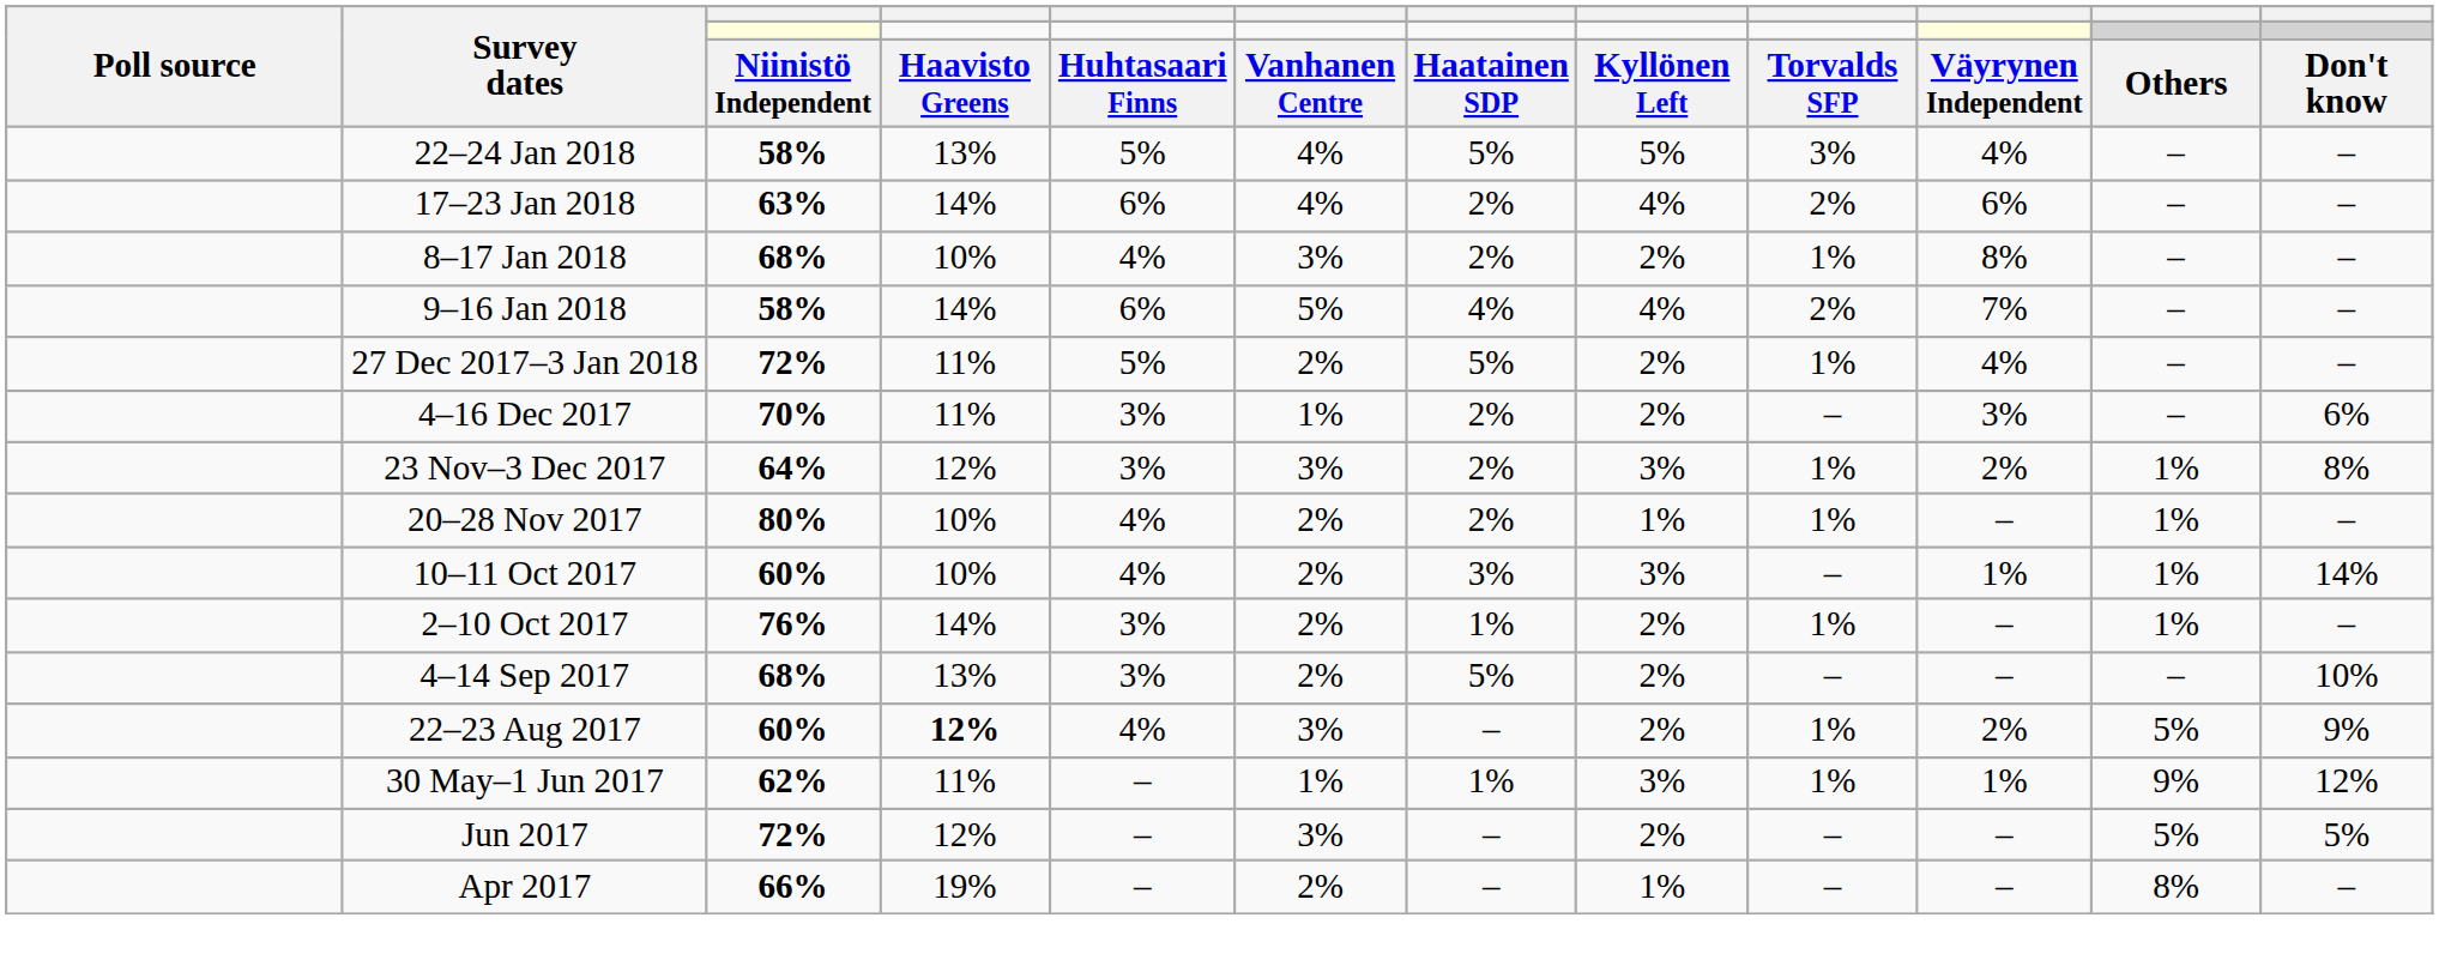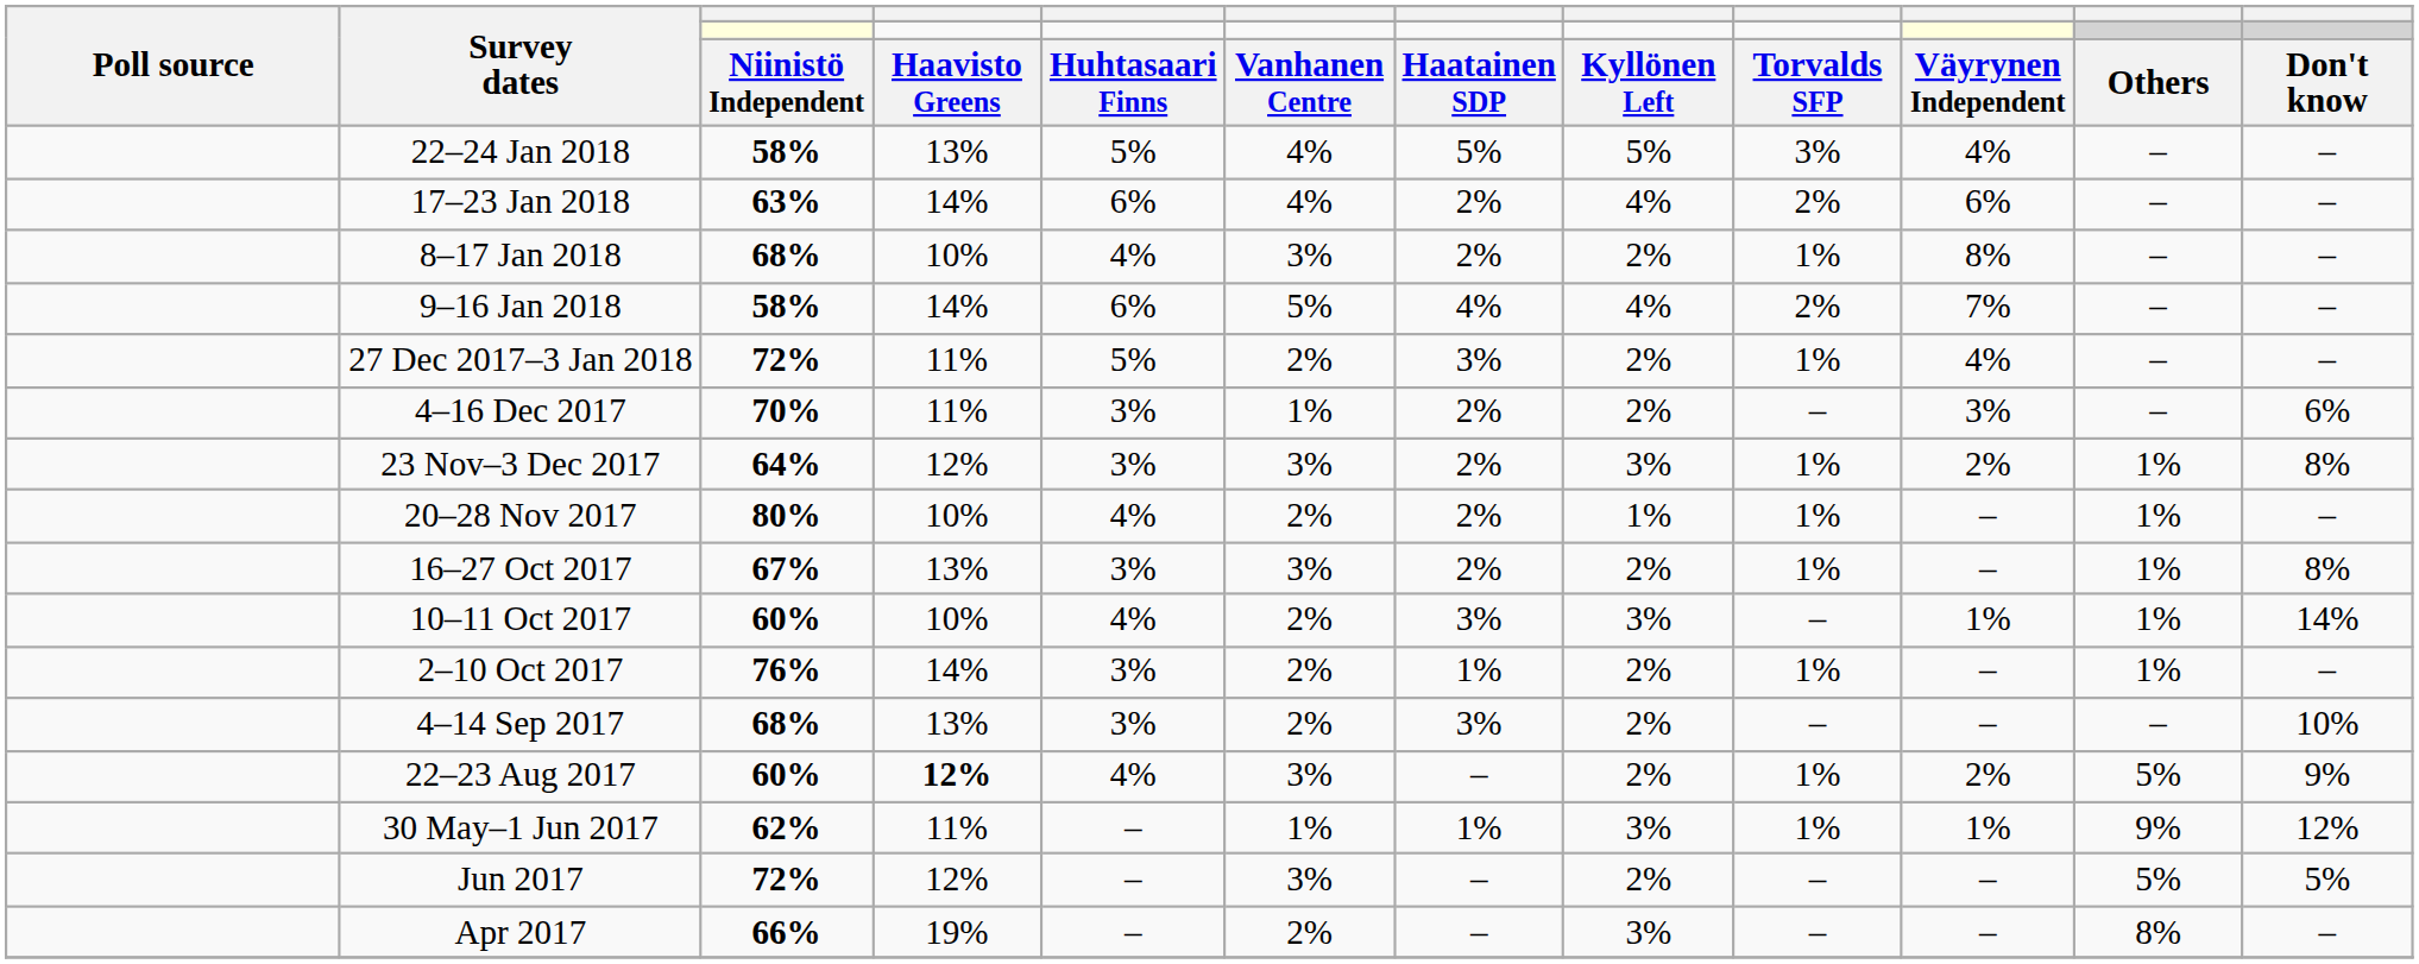27 Dec 2017–3 Jan 2018 | column 7: 5% -> 3%
+ row: 16–27 Oct 2017 | 67% | 13% | 3% | 3% | 2% | 2% | 1% | – | 1% | 8%
4–14 Sep 2017 | column 7: 5% -> 3%
Apr 2017 | column 8: 1% -> 3%
